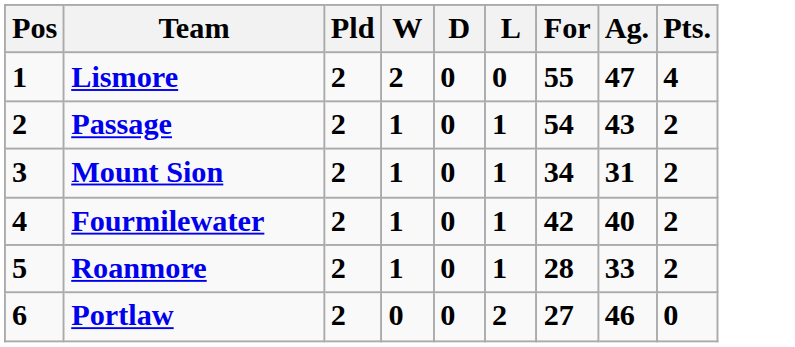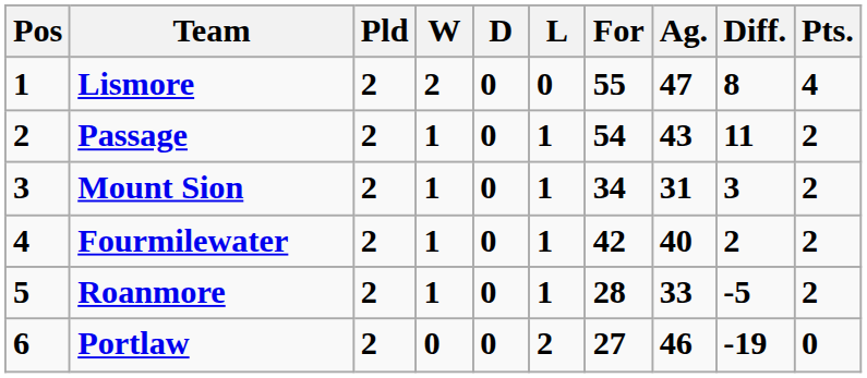+ column: Diff. | 8 | 11 | 3 | 2 | -5 | -19
